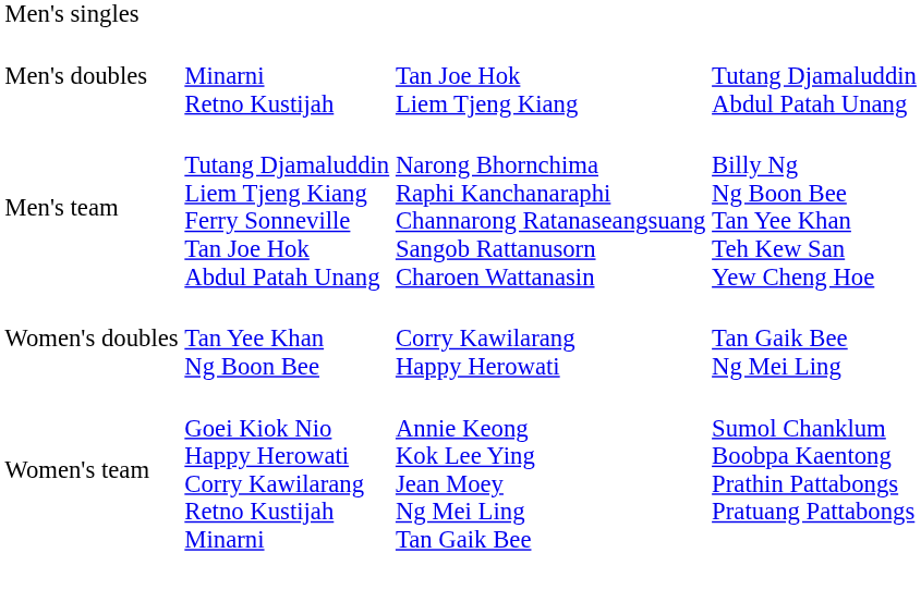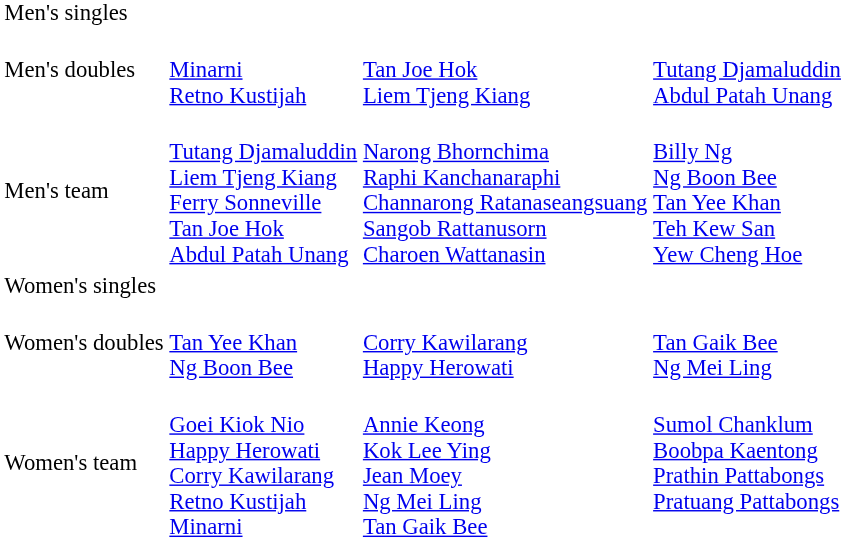+ row: Women's singles
